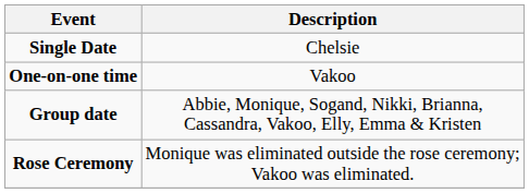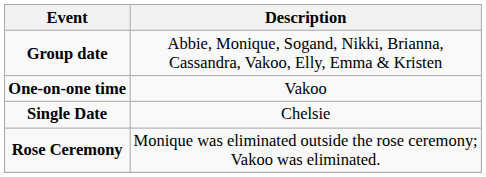rows swapped: Group date <-> Single Date
